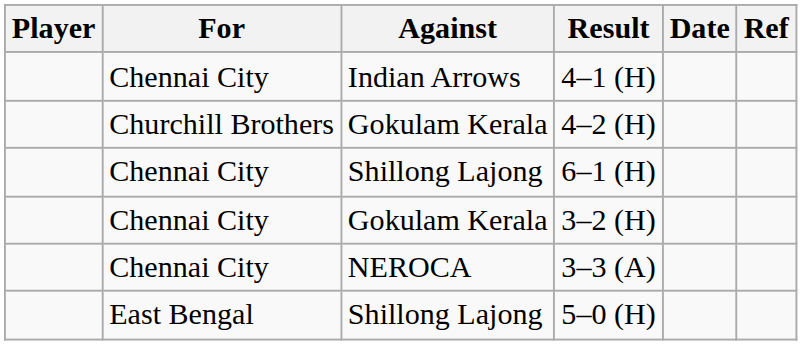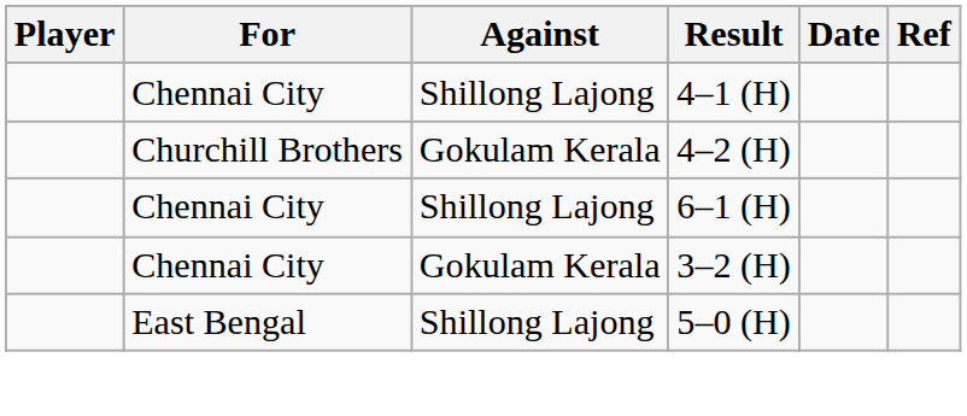4–1 (H) | Against: Indian Arrows -> Shillong Lajong
- row: Chennai City | NEROCA | 3–3 (A)
